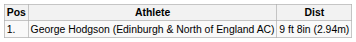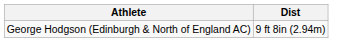- column: Pos | 1.
